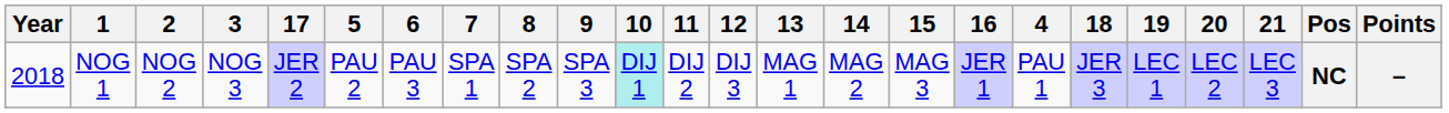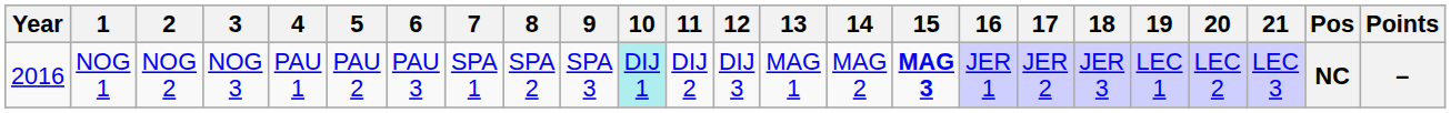columns swapped: 4 <-> 17
NOG 1 | Year: 2018 -> 2016
NOG 1 | 15: normal -> bold
